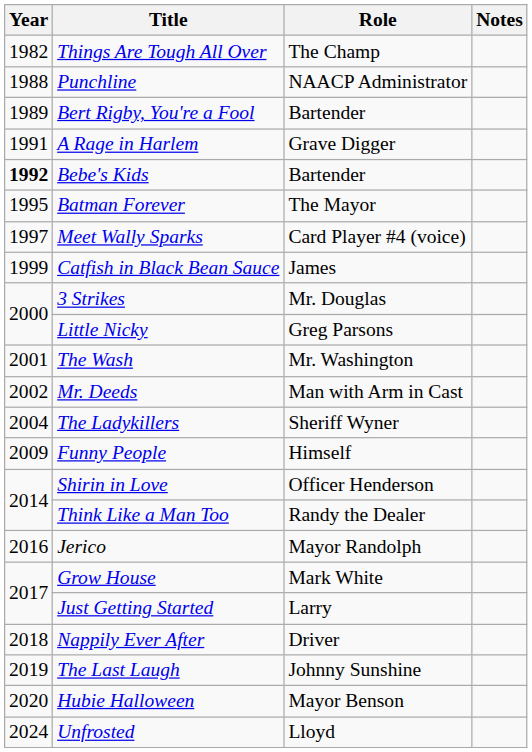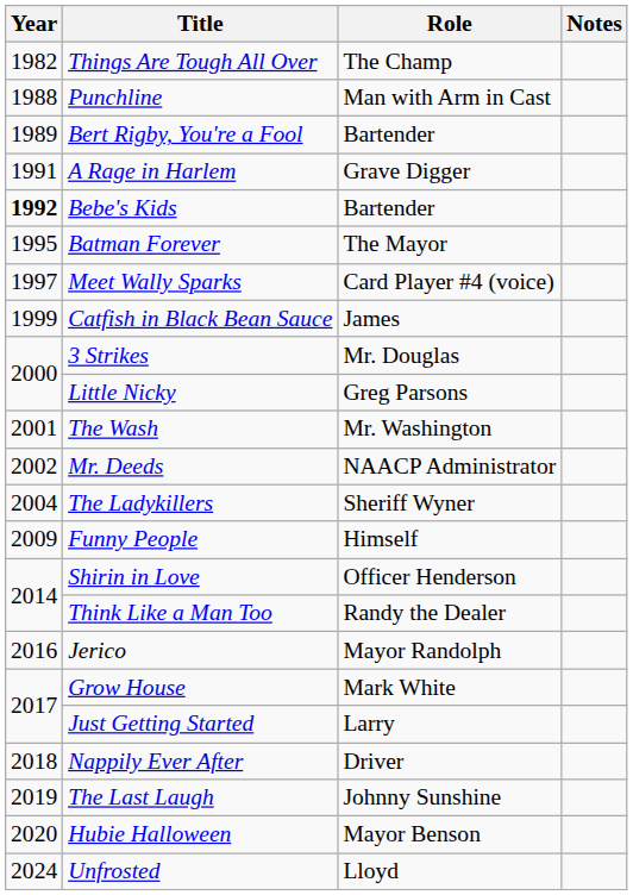Punchline | Role: NAACP Administrator -> Man with Arm in Cast
Mr. Deeds | Role: Man with Arm in Cast -> NAACP Administrator
